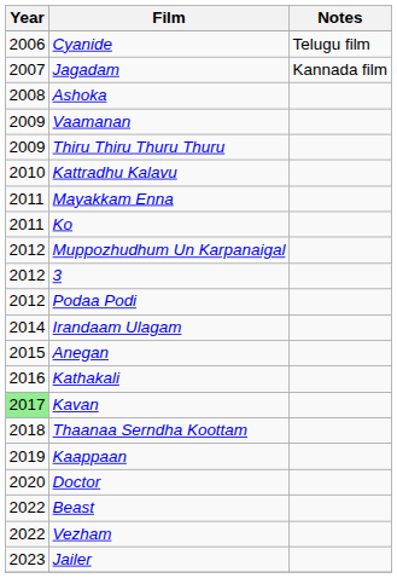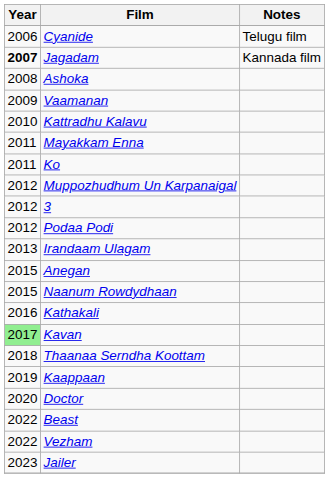Jagadam | Year: normal -> bold
- row: 2009 | Thiru Thiru Thuru Thuru
Irandaam Ulagam | Year: 2014 -> 2013
+ row: 2015 | Naanum Rowdydhaan
